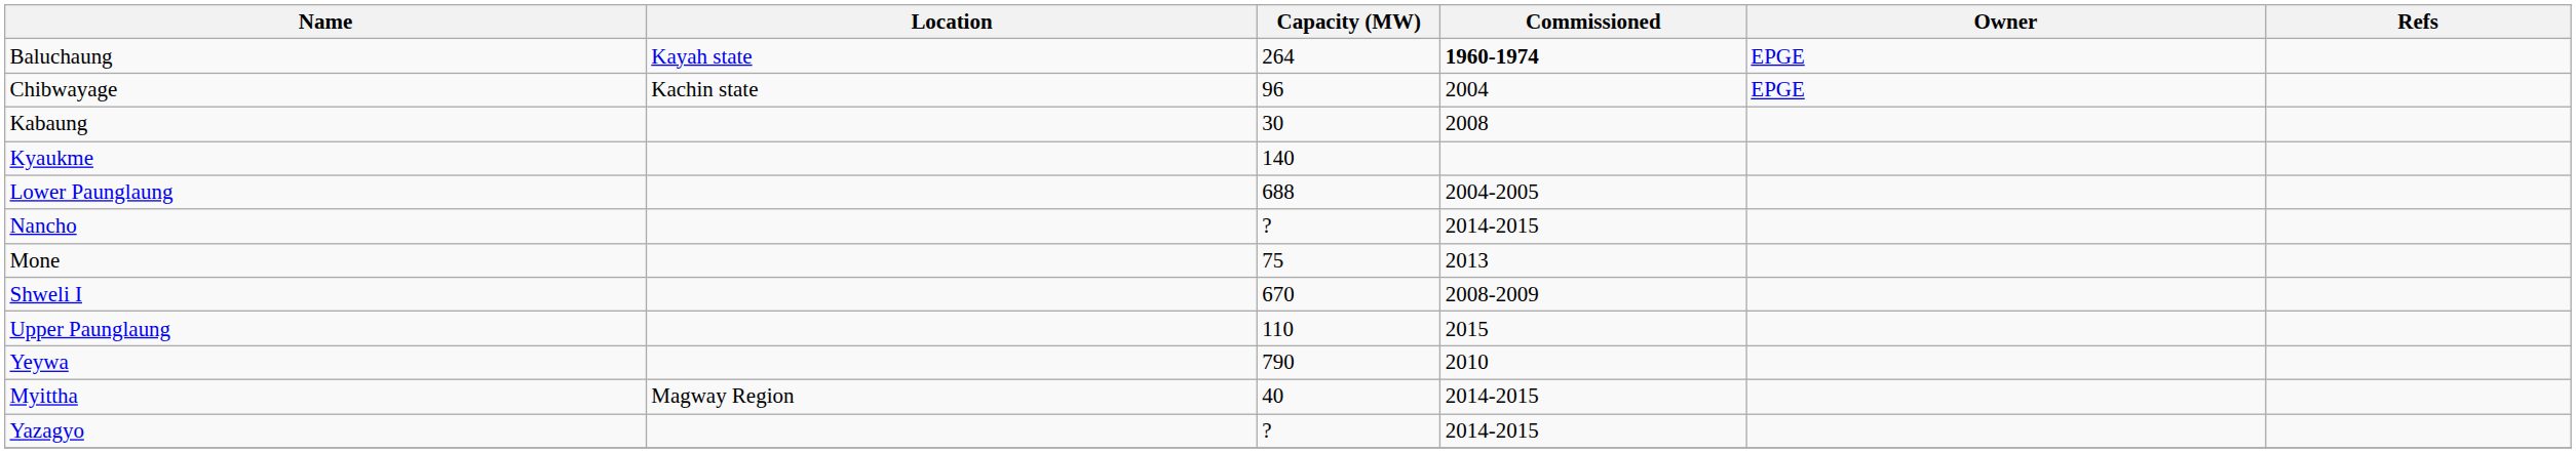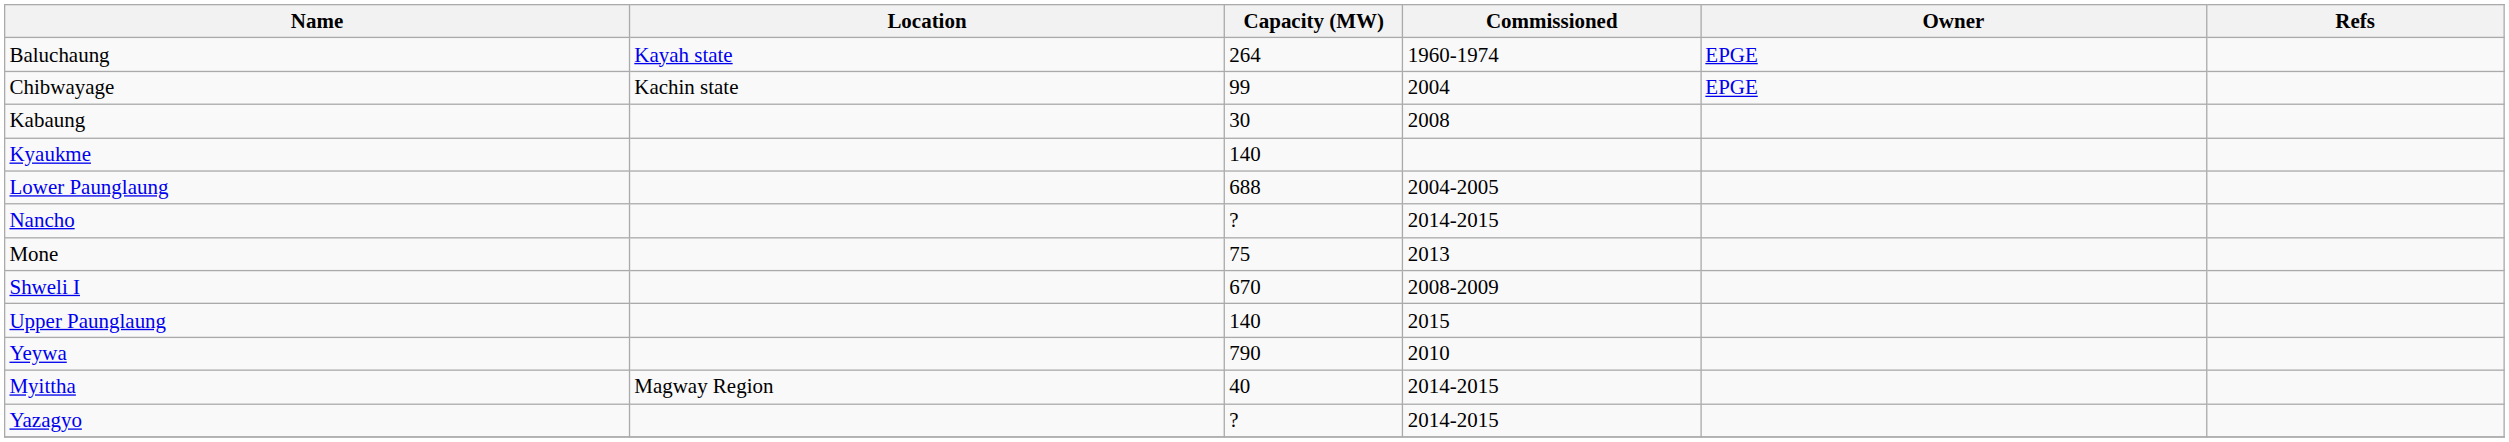Baluchaung | Commissioned: bold -> normal
Chibwayage | Capacity (MW): 96 -> 99
Upper Paunglaung | Capacity (MW): 110 -> 140
